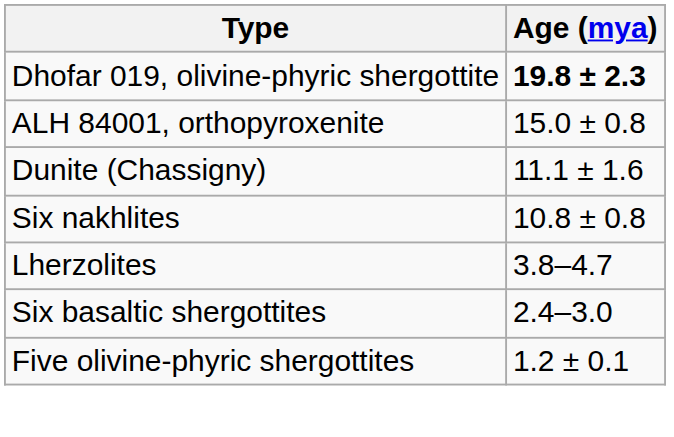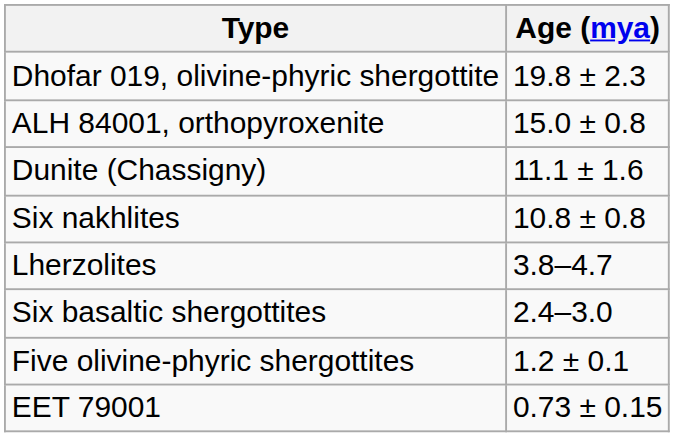Dhofar 019, olivine-phyric shergottite | Age (mya): bold -> normal
+ row: EET 79001 | 0.73 ± 0.15
